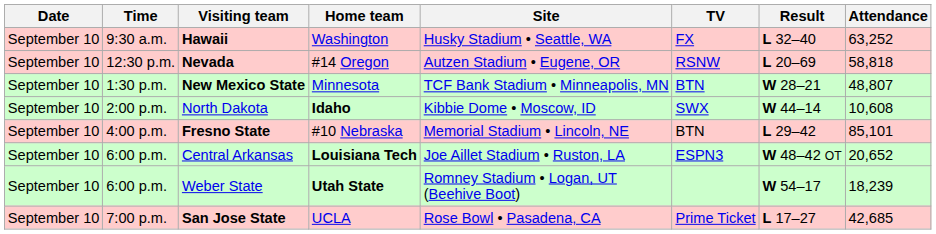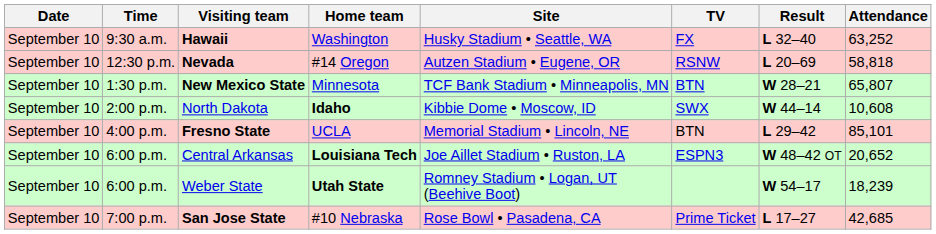New Mexico State | Attendance: 48,807 -> 65,807
Fresno State | Home team: #10 Nebraska -> UCLA
San Jose State | Home team: UCLA -> #10 Nebraska
